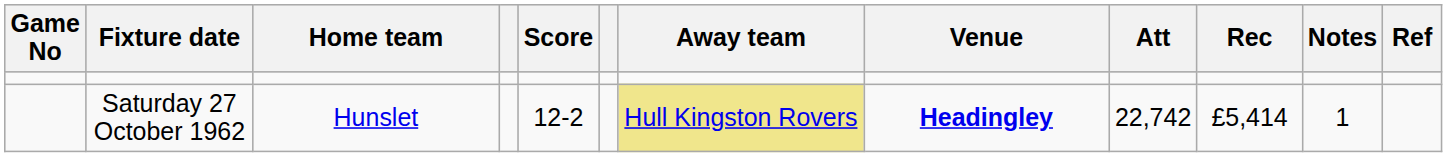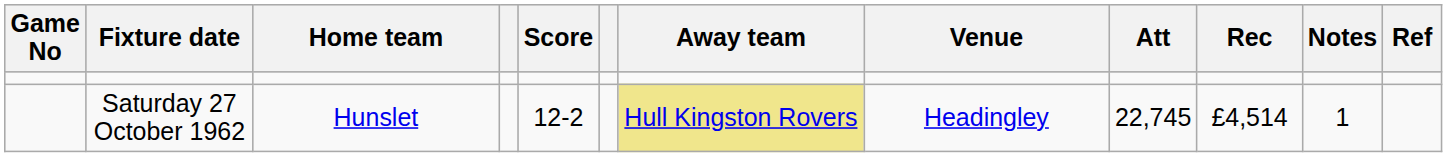Saturday 27 October 1962 | Venue: bold -> normal
Saturday 27 October 1962 | Att: 22,742 -> 22,745
Saturday 27 October 1962 | Rec: £5,414 -> £4,514
